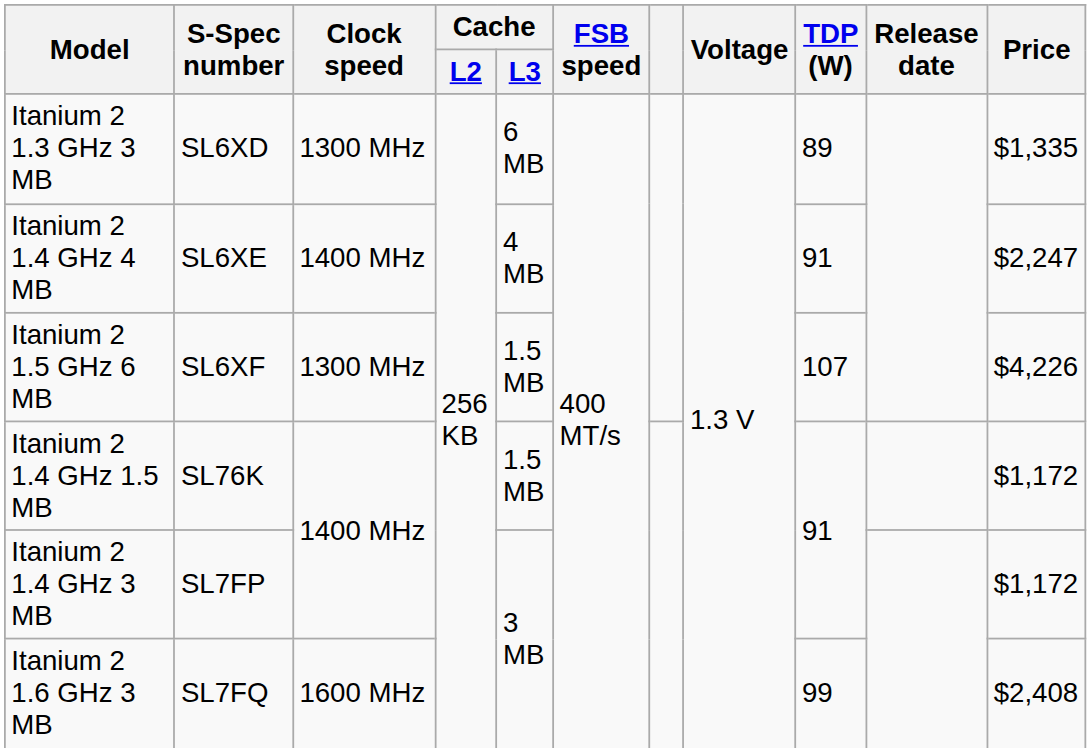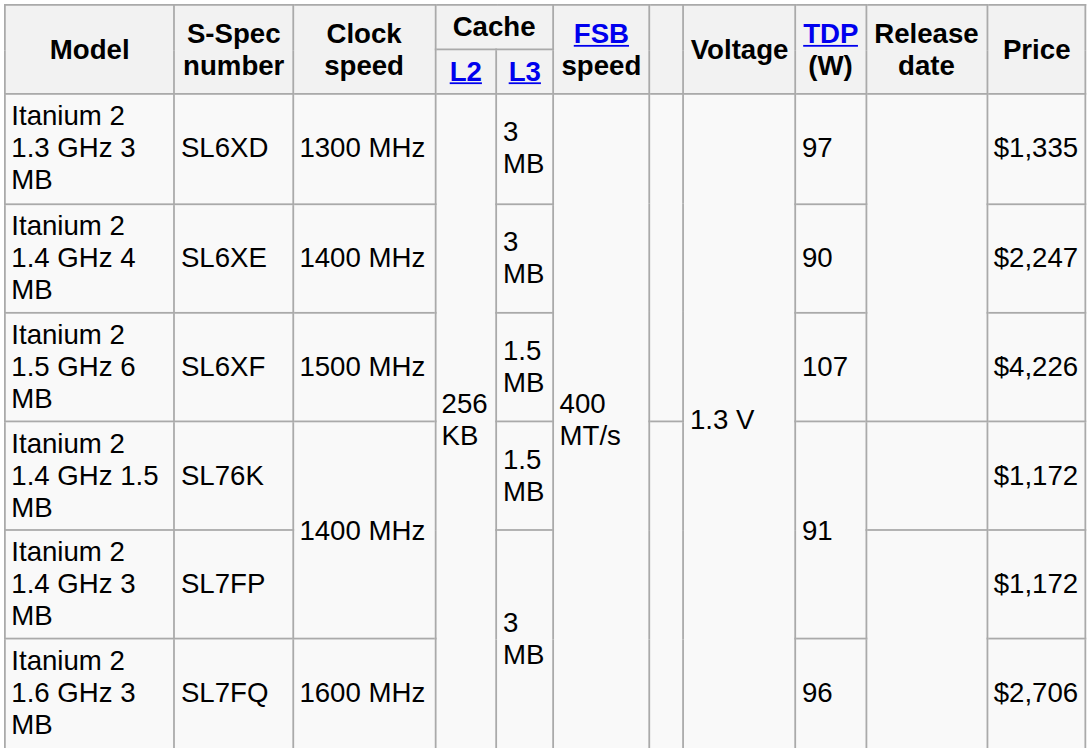Itanium 2 1.3 GHz 3 MB | Cache / L3: 6 MB -> 3 MB
Itanium 2 1.3 GHz 3 MB | TDP (W): 89 -> 97
Itanium 2 1.4 GHz 4 MB | Cache / L3: 4 MB -> 3 MB
Itanium 2 1.4 GHz 4 MB | TDP (W): 91 -> 90
Itanium 2 1.5 GHz 6 MB | Clock speed: 1300 MHz -> 1500 MHz
Itanium 2 1.6 GHz 3 MB | TDP (W): 99 -> 96
Itanium 2 1.6 GHz 3 MB | Price: $2,408 -> $2,706
